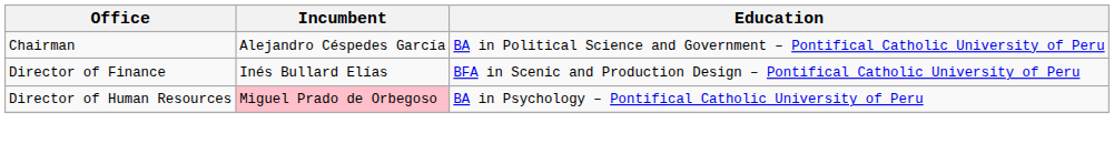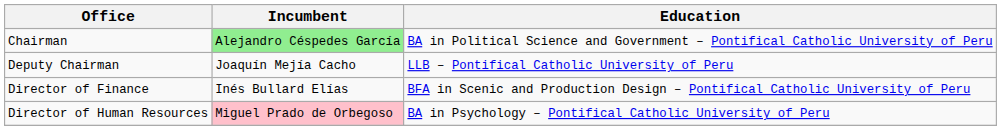Chairman | Incumbent: no background -> lightgreen background
+ row: Deputy Chairman | Joaquín Mejía Cacho | LLB – Pontifical Catholic University of Peru
